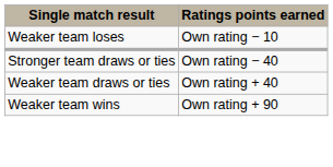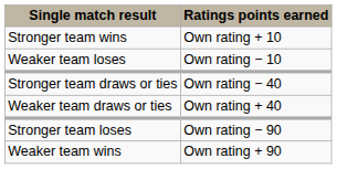+ row: Stronger team wins | Own rating + 10
+ row: Stronger team loses | Own rating − 90
